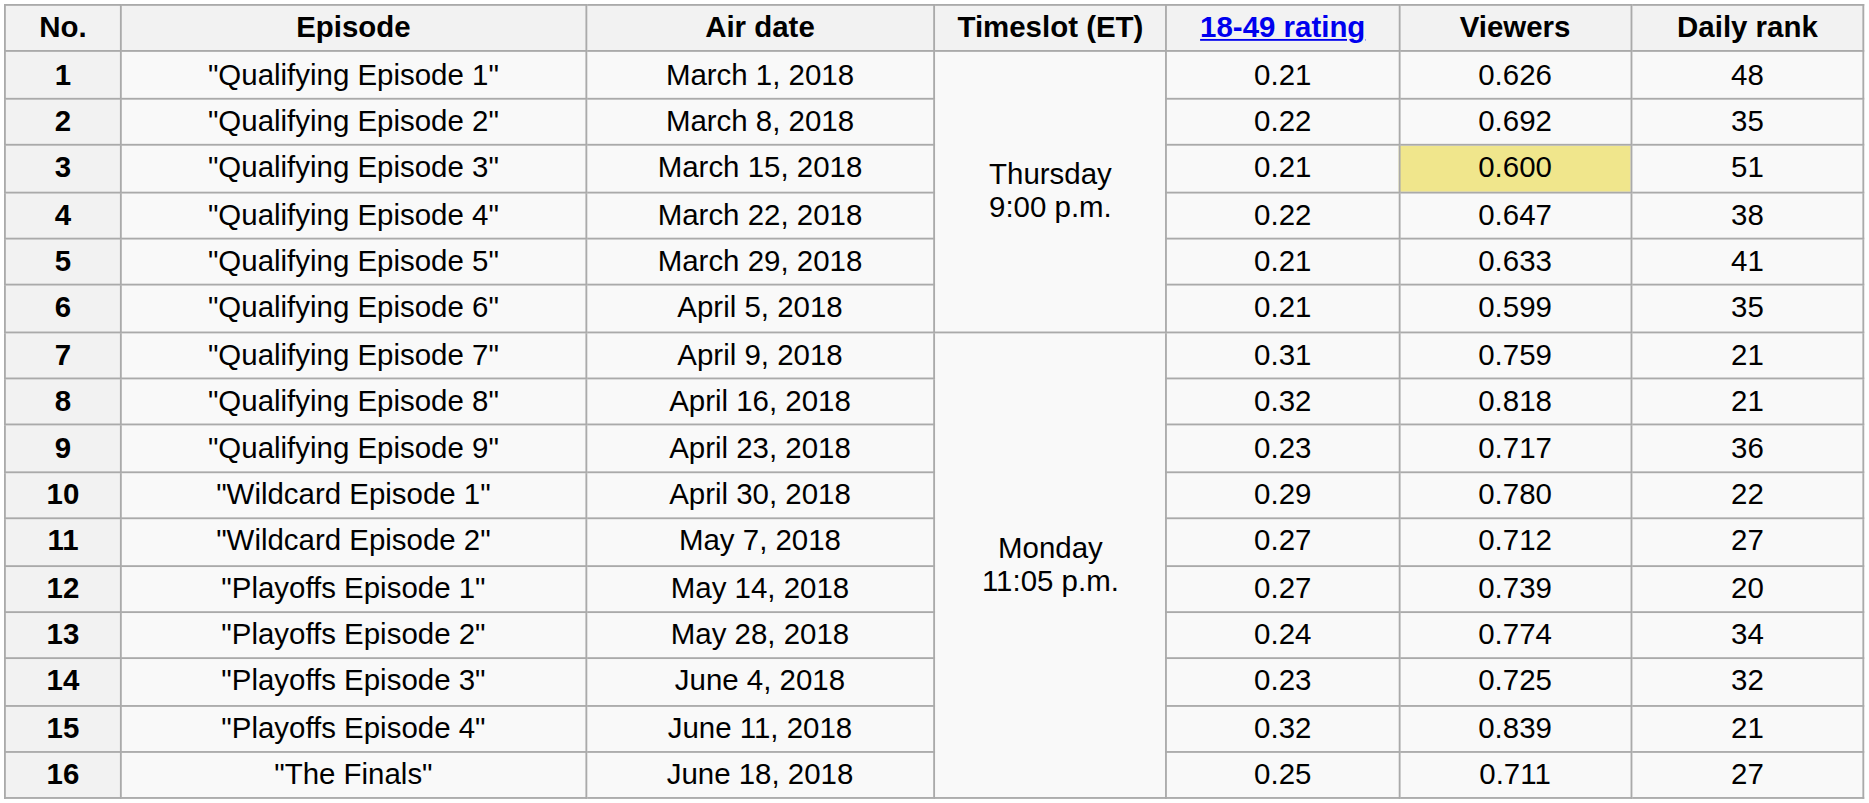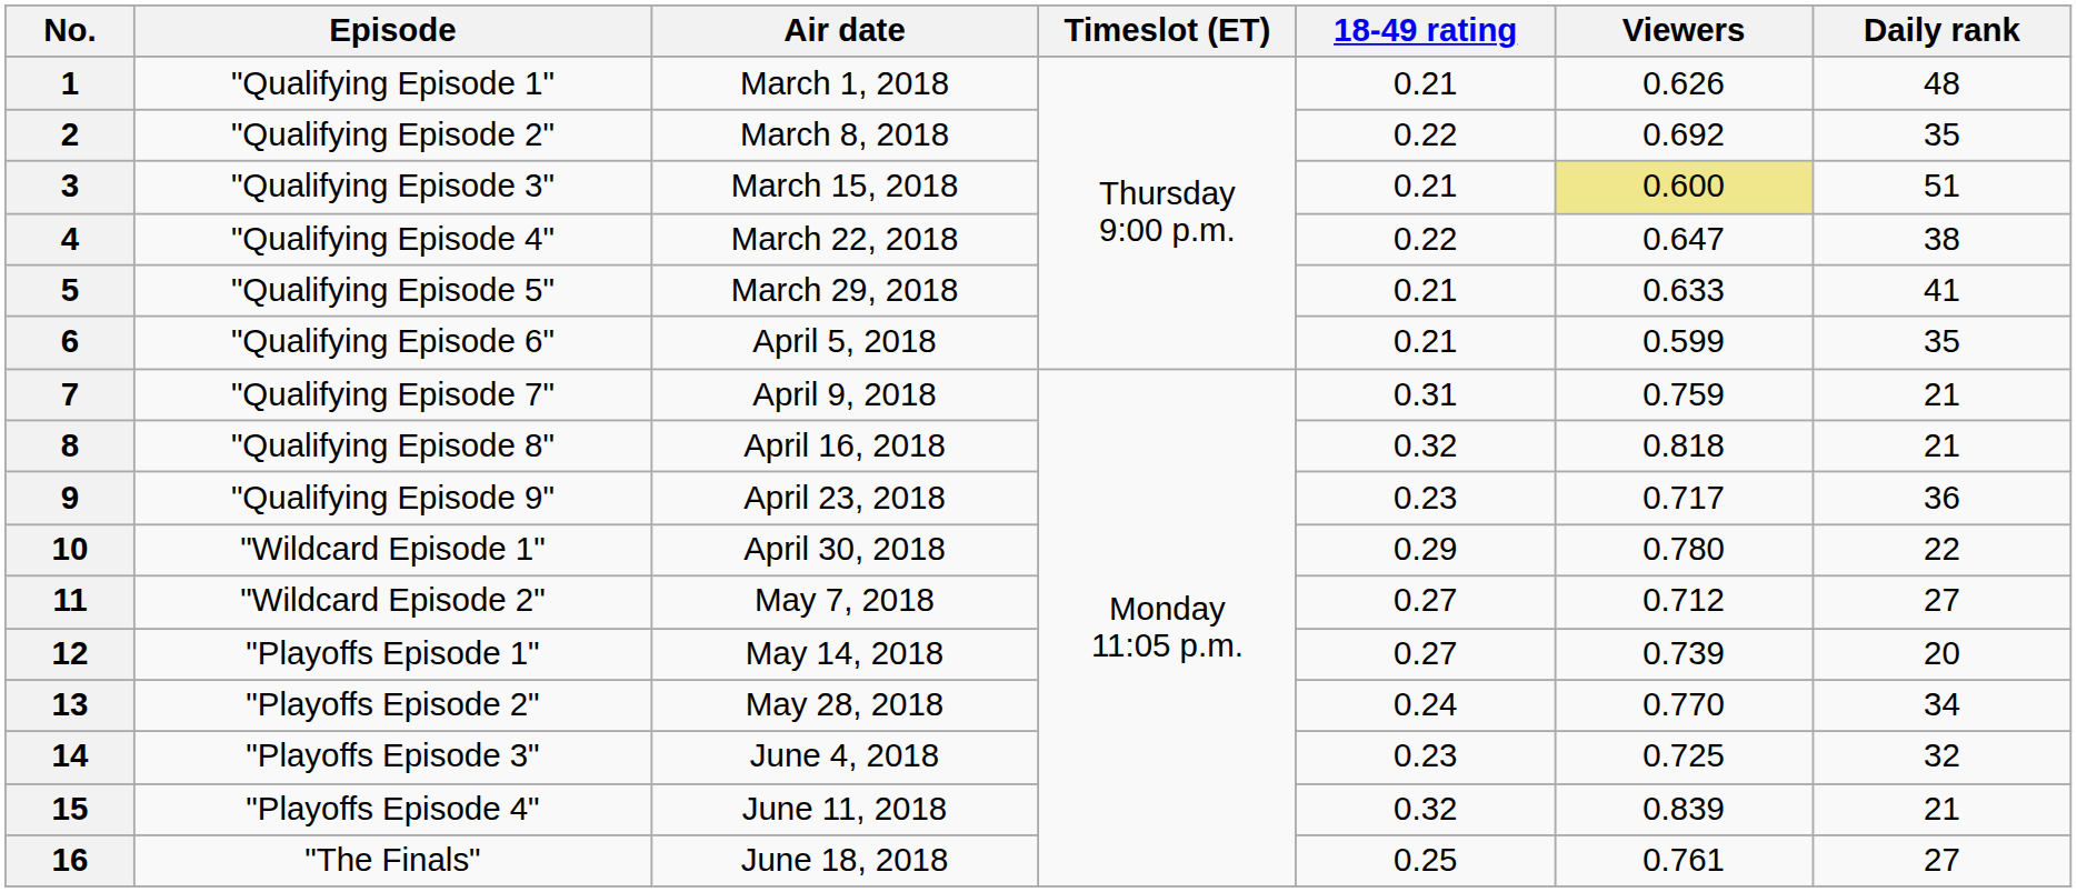13 | Viewers: 0.774 -> 0.770
16 | Viewers: 0.711 -> 0.761
